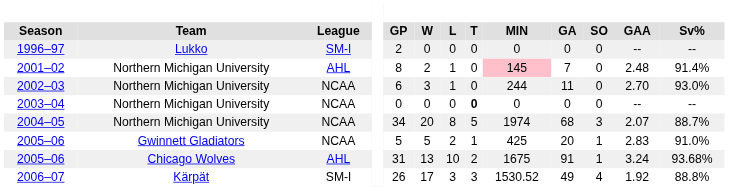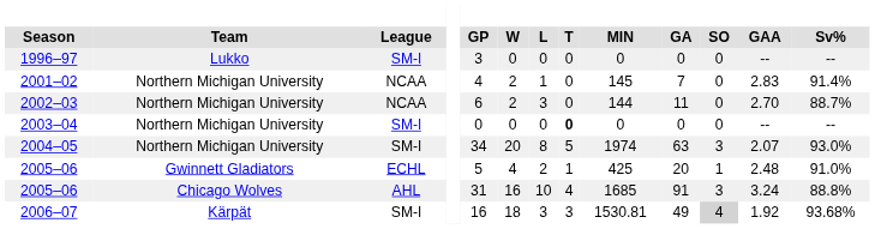1996–97 | GP: 2 -> 3
2001–02 | League: AHL -> NCAA
2001–02 | GP: 8 -> 4
2001–02 | MIN: pink background -> no background
2001–02 | GAA: 2.48 -> 2.83
2002–03 | W: 3 -> 2
2002–03 | L: 1 -> 3
2002–03 | MIN: 244 -> 144
2002–03 | Sv%: 93.0% -> 88.7%
2003–04 | League: NCAA -> SM-l
2004–05 | League: NCAA -> SM-l
2004–05 | GA: 68 -> 63
2004–05 | Sv%: 88.7% -> 93.0%
2005–06 / Gwinnett Gladiators | League: NCAA -> ECHL
2005–06 / Gwinnett Gladiators | W: 5 -> 4
2005–06 / Gwinnett Gladiators | GAA: 2.83 -> 2.48
2005–06 / Chicago Wolves | W: 13 -> 16
2005–06 / Chicago Wolves | T: 2 -> 4
2005–06 / Chicago Wolves | MIN: 1675 -> 1685
2005–06 / Chicago Wolves | SO: 1 -> 3
2005–06 / Chicago Wolves | Sv%: 93.68% -> 88.8%
2006–07 | GP: 26 -> 16
2006–07 | W: 17 -> 18
2006–07 | MIN: 1530.52 -> 1530.81
2006–07 | SO: no background -> lightgrey background
2006–07 | Sv%: 88.8% -> 93.68%
